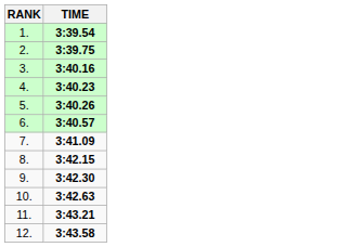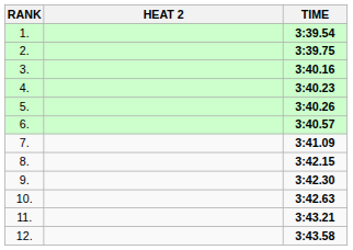+ column: HEAT 2
